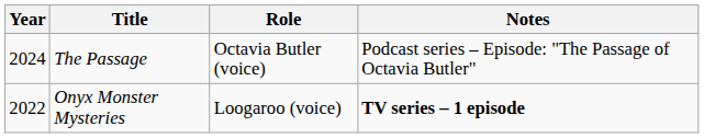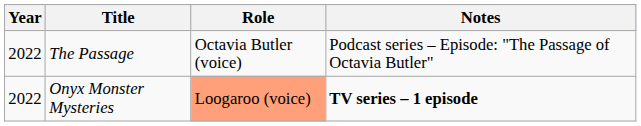The Passage | Year: 2024 -> 2022
Onyx Monster Mysteries | Role: no background -> lightsalmon background
